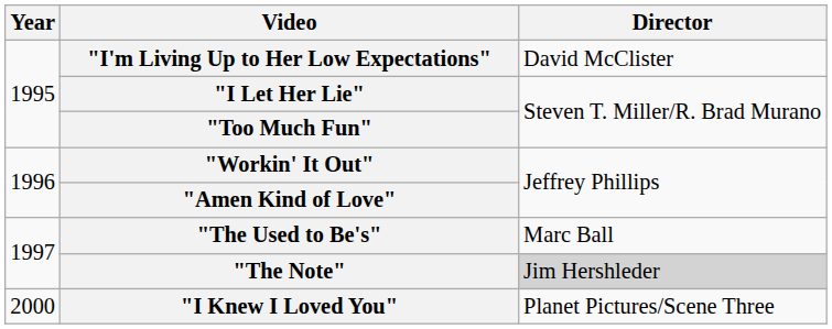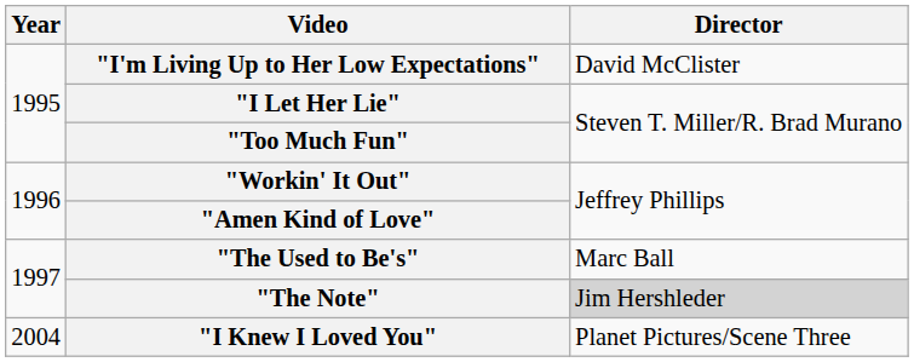"I Knew I Loved You" | Year: 2000 -> 2004
